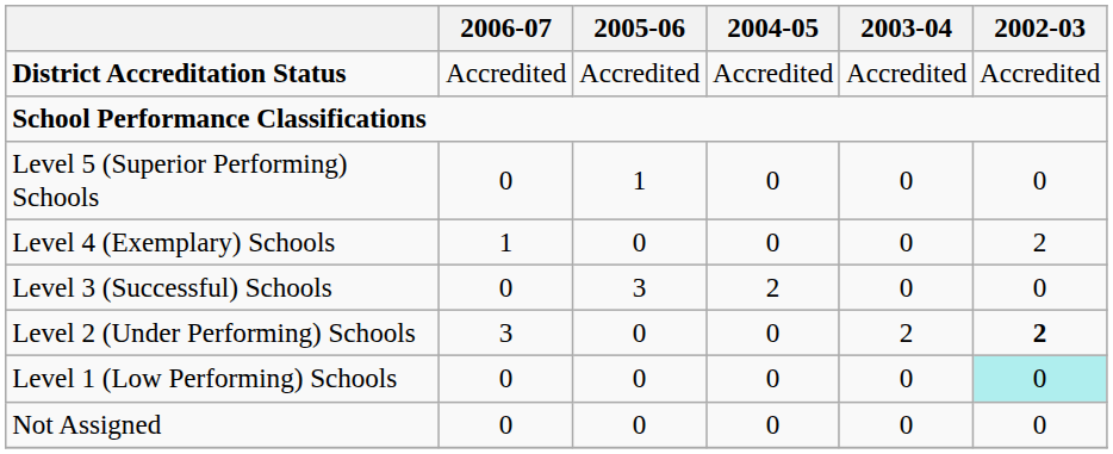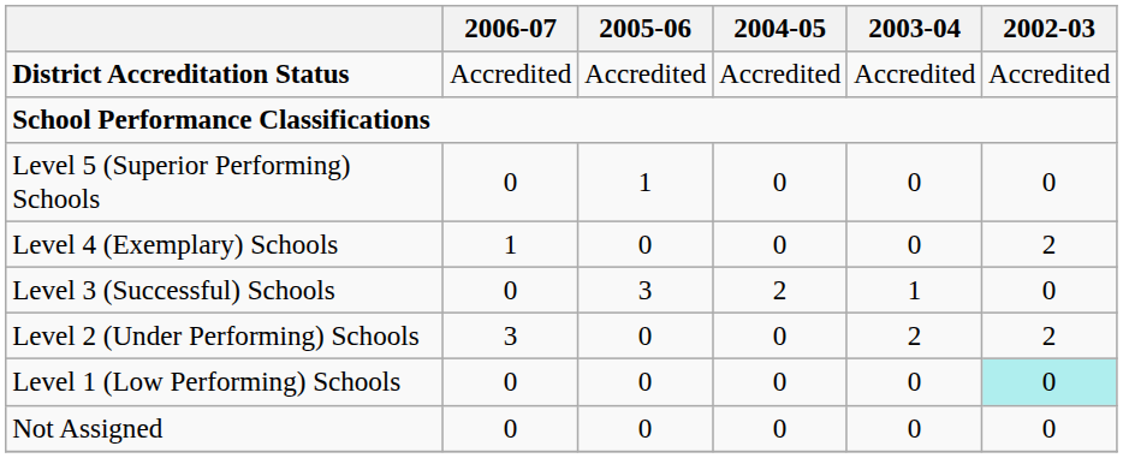Level 3 (Successful) Schools | 2003-04: 0 -> 1
Level 2 (Under Performing) Schools | 2002-03: bold -> normal
